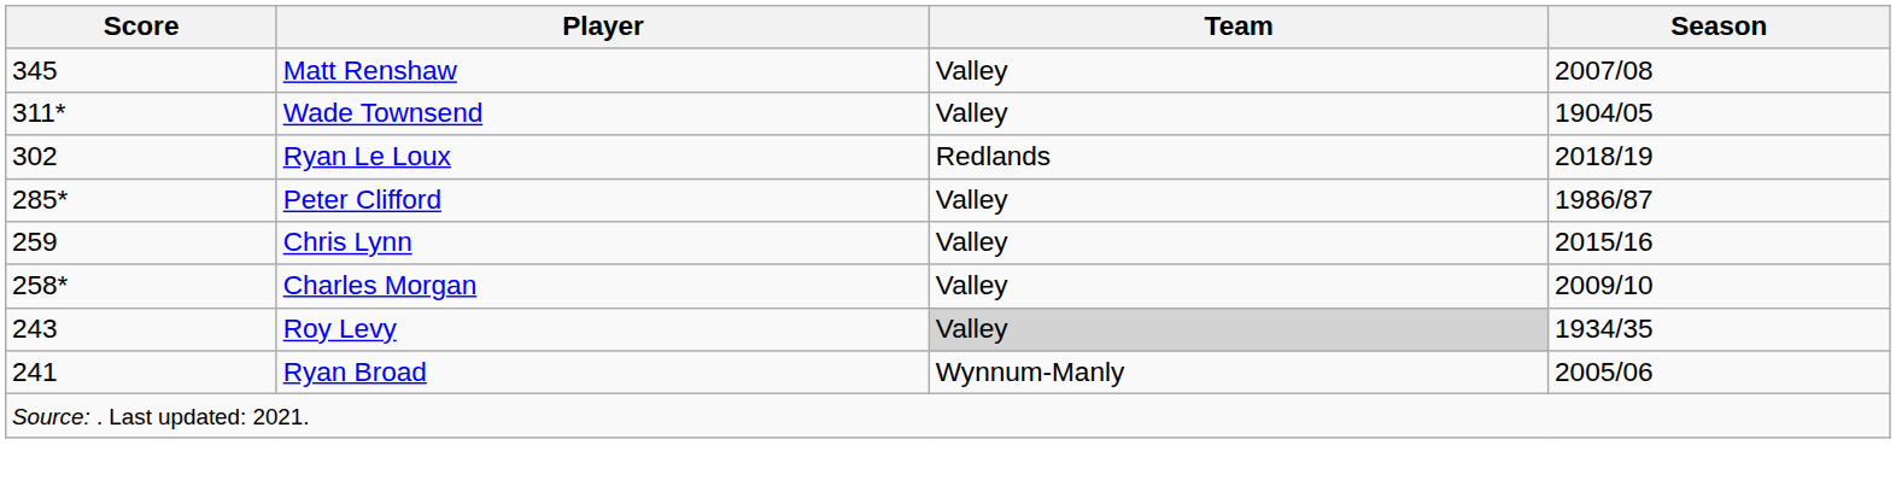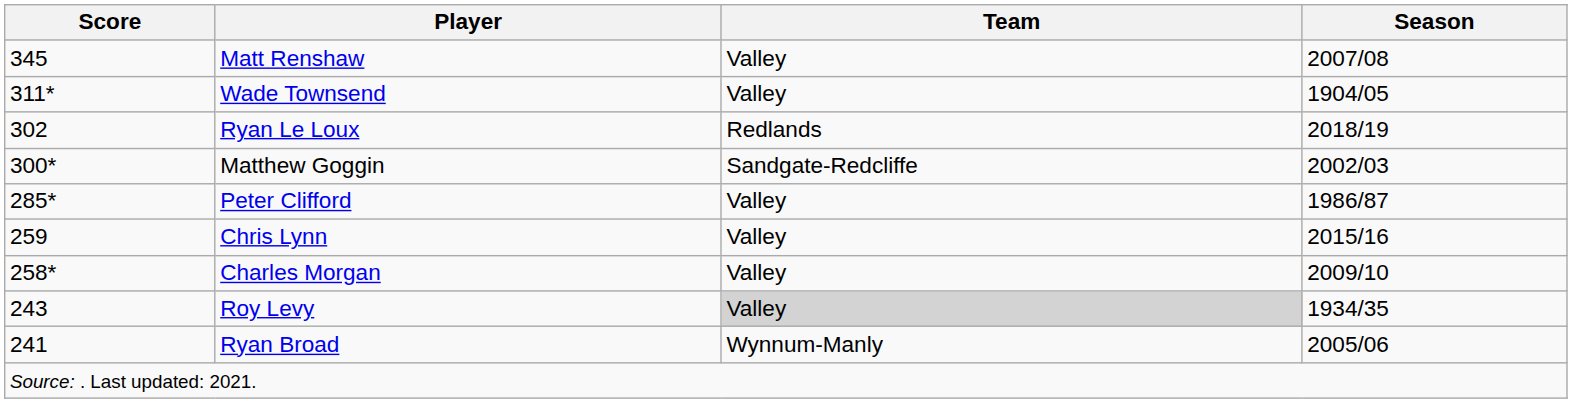+ row: 300* | Matthew Goggin | Sandgate-Redcliffe | 2002/03
